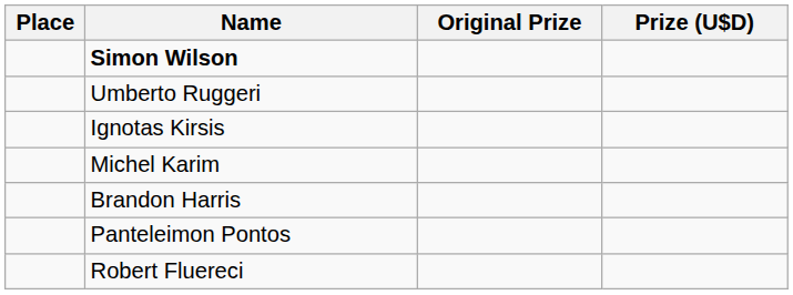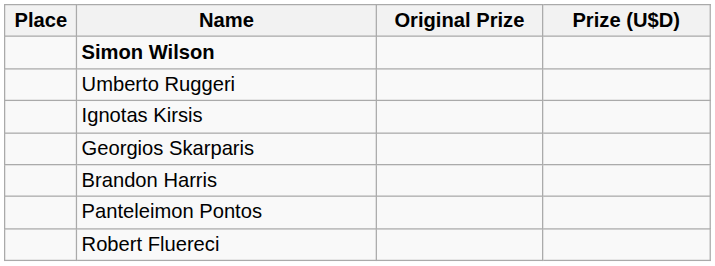+ row: Georgios Skarparis
- row: Michel Karim
